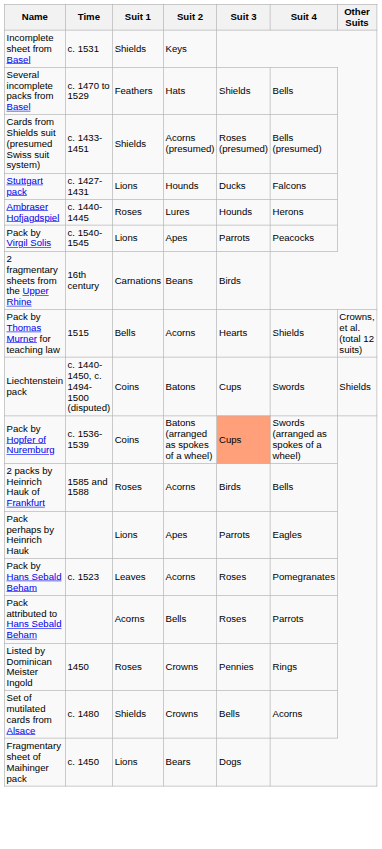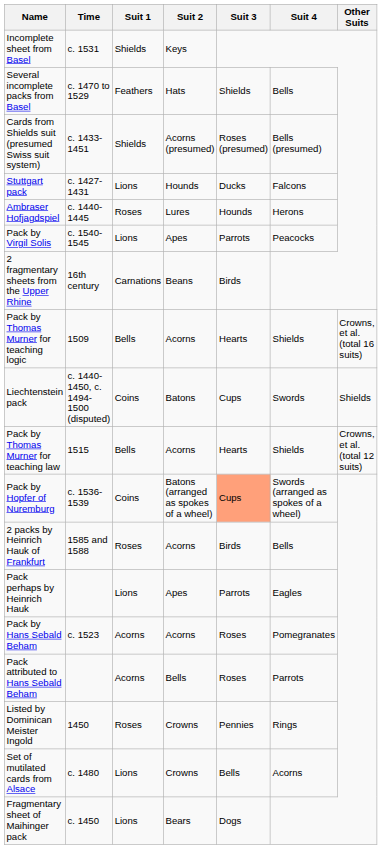+ row: Pack by Thomas Murner for teaching logic | 1509 | Bells | Acorns | Hearts | Shields | Crowns, et al. (total 16 suits)
rows swapped: Pack by Thomas Murner for teaching law <-> Liechtenstein pack
Pack by Hans Sebald Beham | Suit 1: Leaves -> Acorns
Set of mutilated cards from Alsace | Suit 1: Shields -> Lions
